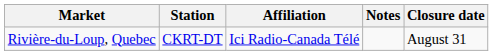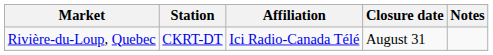columns swapped: Closure date <-> Notes
